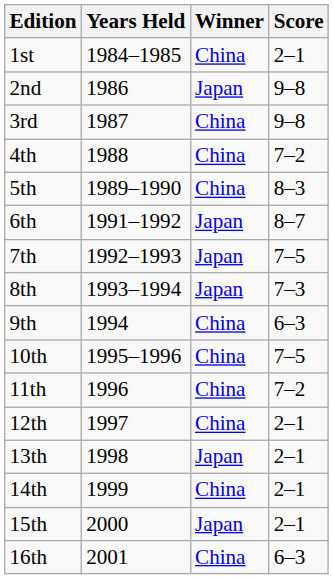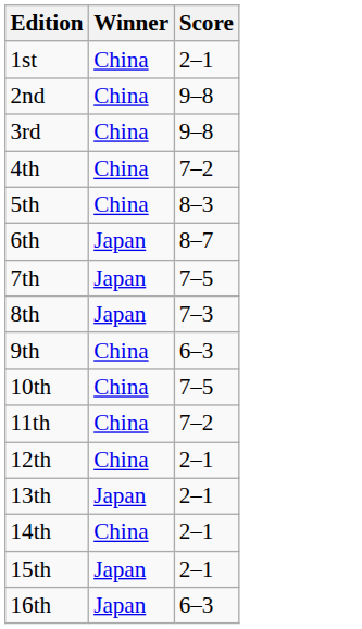- column: Years Held | 1984–1985 | 1986 | 1987 | 1988 | 1989–1990 | 1991–1992 | 1992–1993 | 1993–1994 | 1994 | 1995–1996 | 1996 | 1997 | 1998 | 1999 | 2000 | 2001
2nd | Winner: Japan -> China
16th | Winner: China -> Japan
